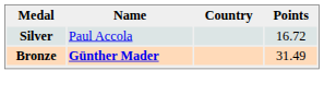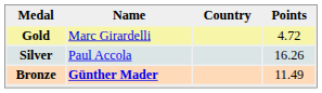+ row: Gold | Marc Girardelli | 4.72
Silver | Points: 16.72 -> 16.26
Bronze | Points: 31.49 -> 11.49
